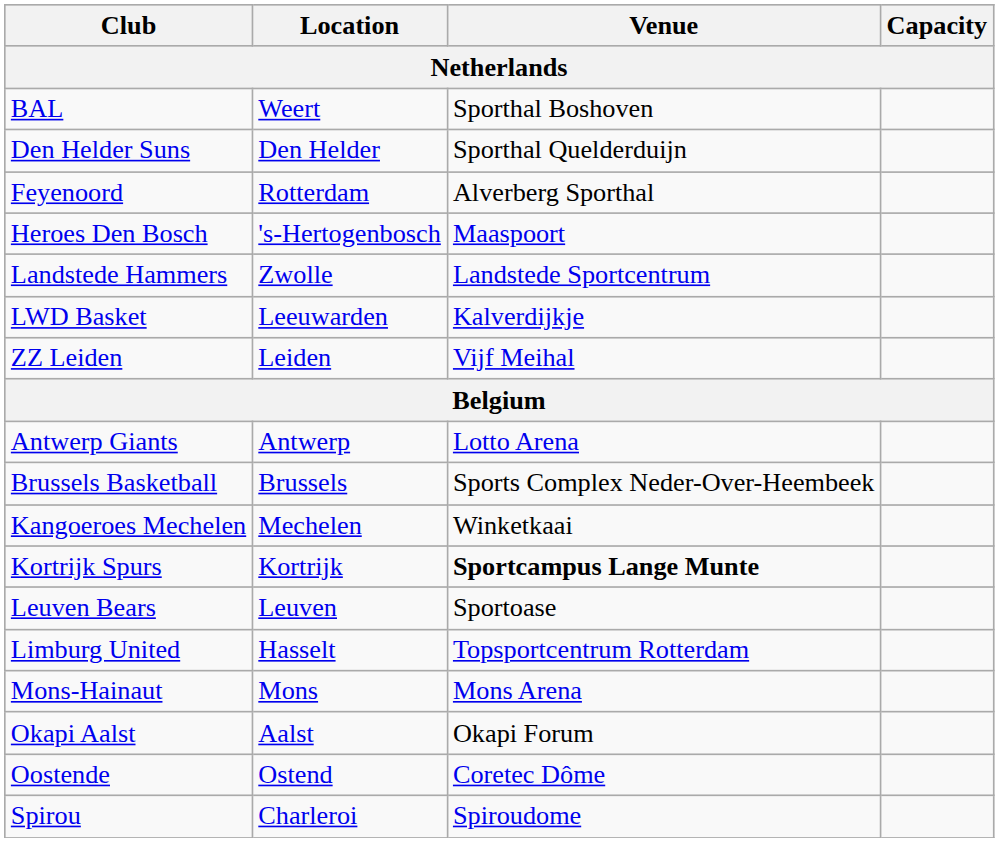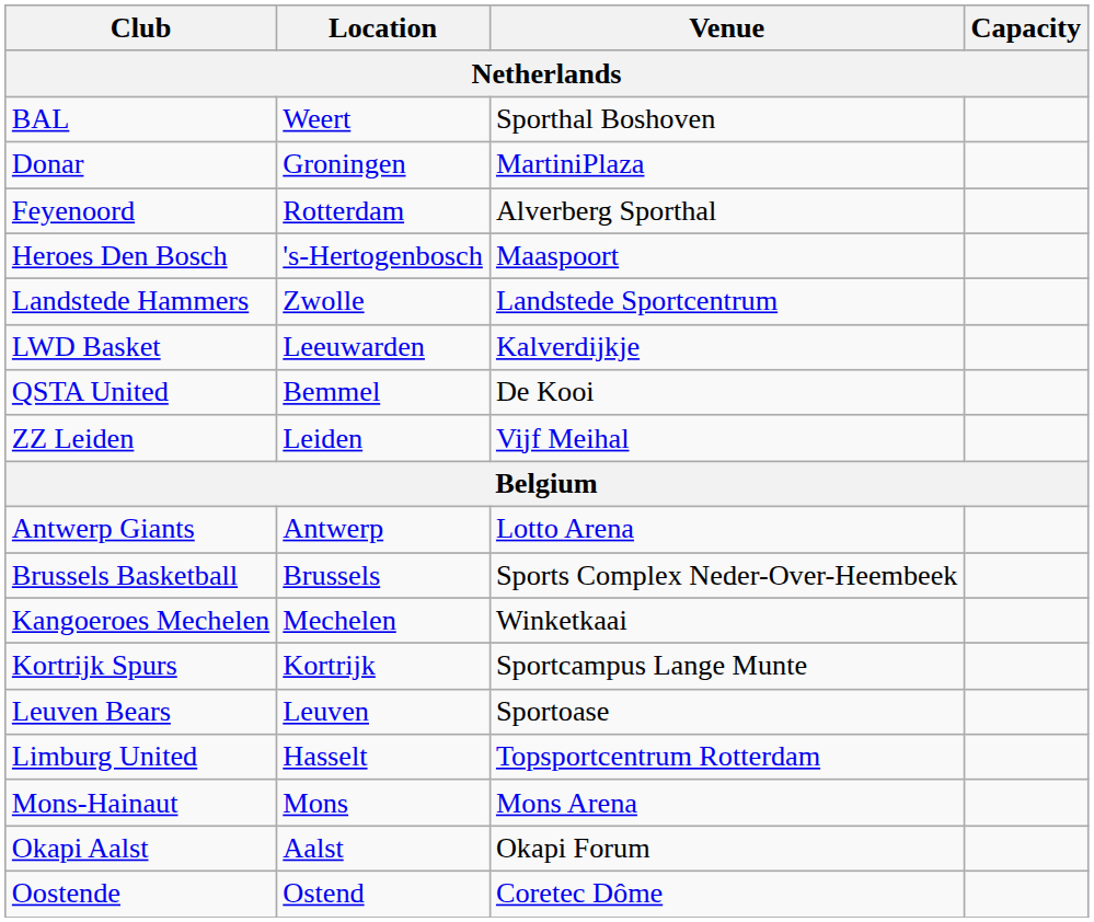- row: Den Helder Suns | Den Helder | Sporthal Quelderduijn
+ row: Donar | Groningen | MartiniPlaza
+ row: QSTA United | Bemmel | De Kooi
Kortrijk Spurs | Venue: bold -> normal
- row: Spirou | Charleroi | Spiroudome
